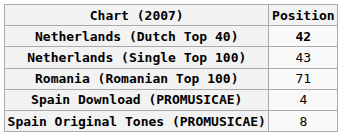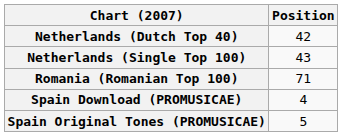Netherlands (Dutch Top 40) | Position: bold -> normal
Spain Original Tones (PROMUSICAE) | Position: 8 -> 5
